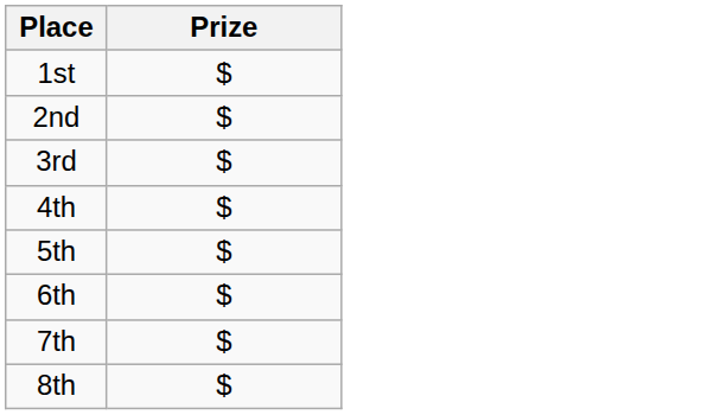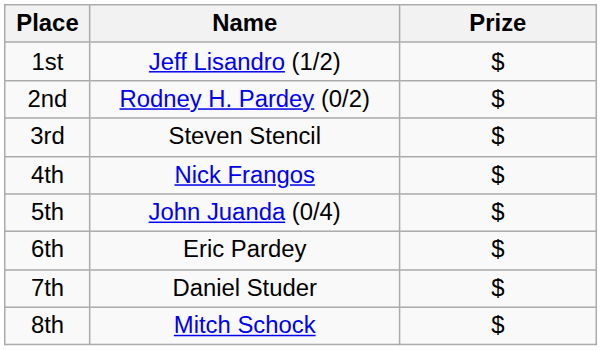+ column: Name | Jeff Lisandro (1/2) | Rodney H. Pardey (0/2) | Steven Stencil | Nick Frangos | John Juanda (0/4) | Eric Pardey | Daniel Studer | Mitch Schock
